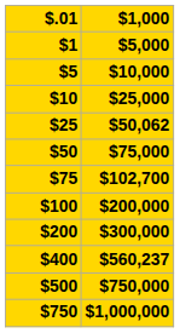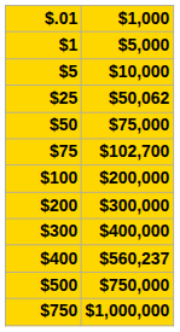- row: $10 | $25,000
+ row: $300 | $400,000
